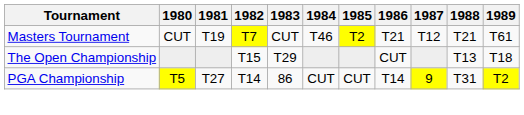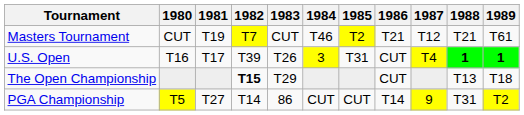+ row: U.S. Open | T16 | T17 | T39 | T26 | 3 | T31 | CUT | T4 | 1 | 1
The Open Championship | 1982: normal -> bold
